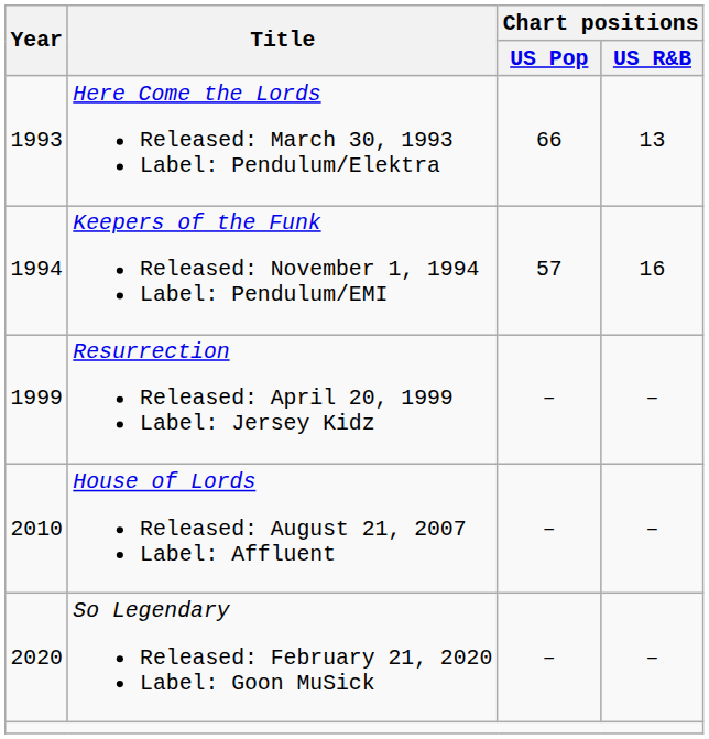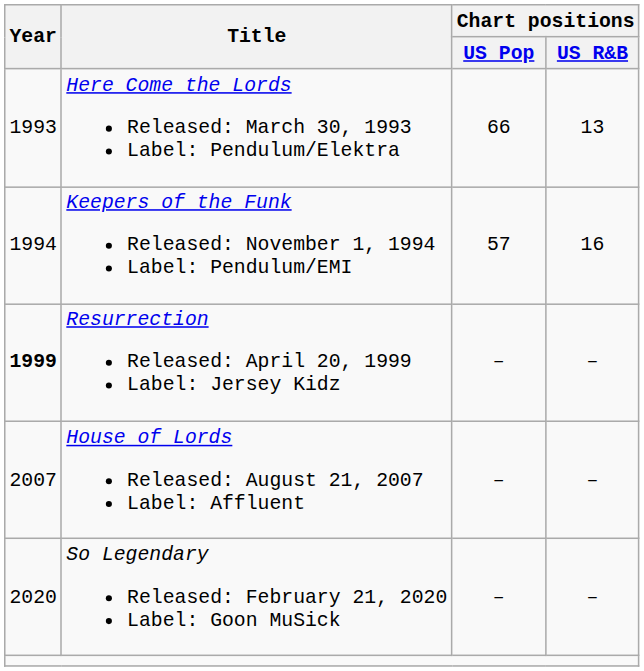Resurrection Released: April 20, 1999 Label: Jersey Kidz | Year: normal -> bold
House of Lords Released: August 21, 2007 Label: Affluent | Year: 2010 -> 2007
